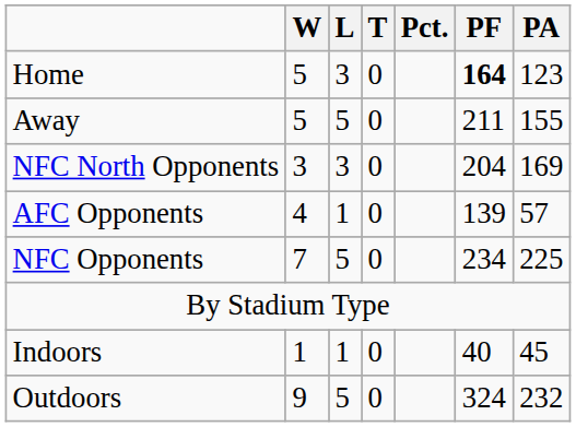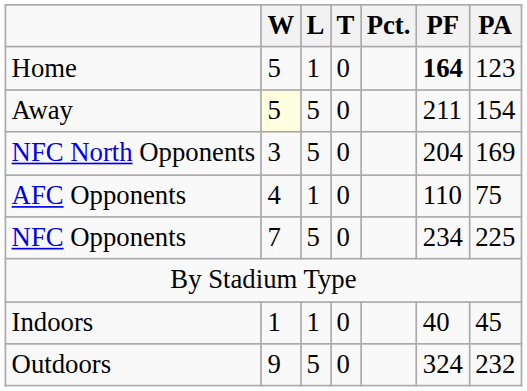Home | L: 3 -> 1
Away | W: no background -> lightyellow background
Away | PA: 155 -> 154
NFC North Opponents | L: 3 -> 5
AFC Opponents | PF: 139 -> 110
AFC Opponents | PA: 57 -> 75
